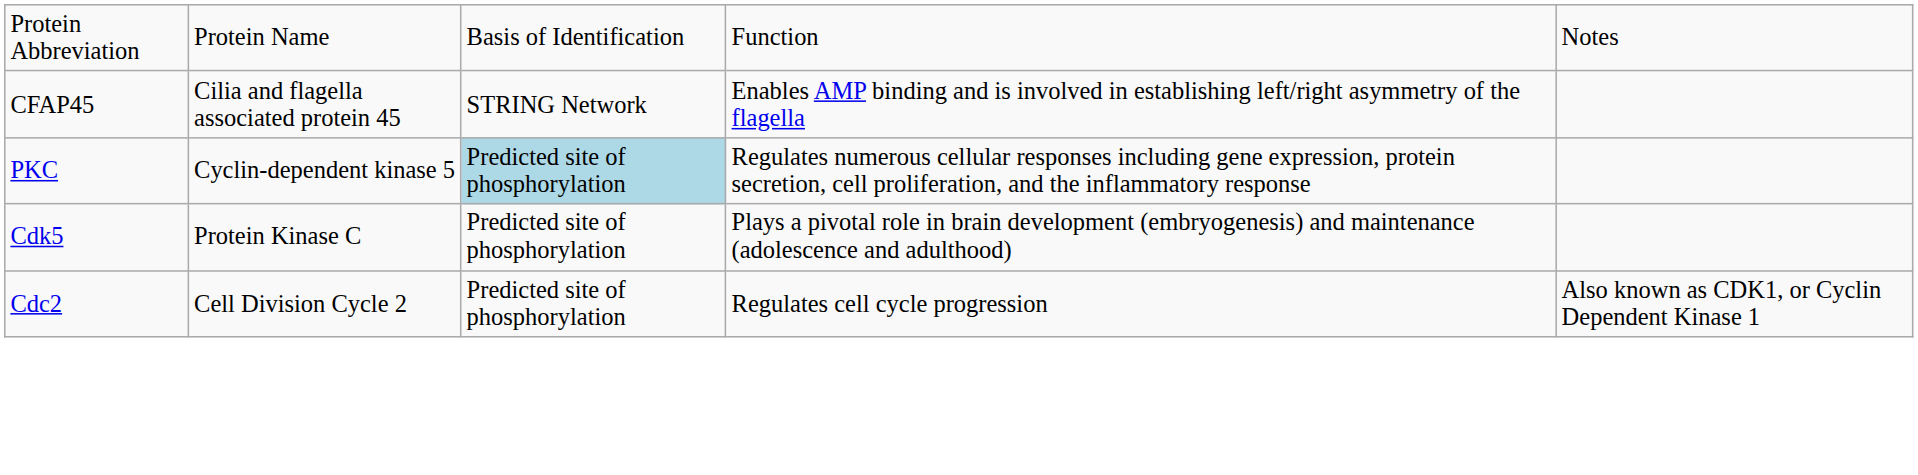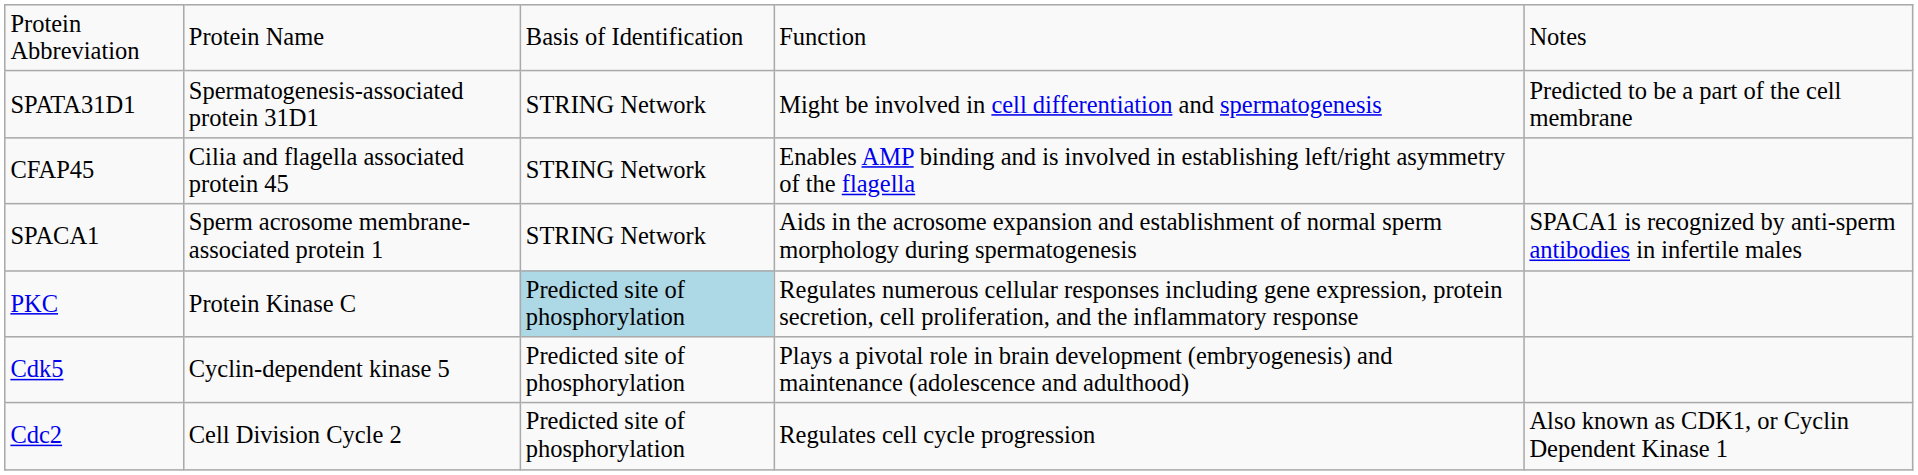+ row: SPATA31D1 | Spermatogenesis-associated protein 31D1 | STRING Network | Might be involved in cell differentiation and spermatogenesis | Predicted to be a part of the cell membrane
+ row: SPACA1 | Sperm acrosome membrane-associated protein 1 | STRING Network | Aids in the acrosome expansion and establishment of normal sperm morphology during spermatogenesis | SPACA1 is recognized by anti-sperm antibodies in infertile males
PKC | column 2: Cyclin-dependent kinase 5 -> Protein Kinase C
Cdk5 | column 2: Protein Kinase C -> Cyclin-dependent kinase 5
